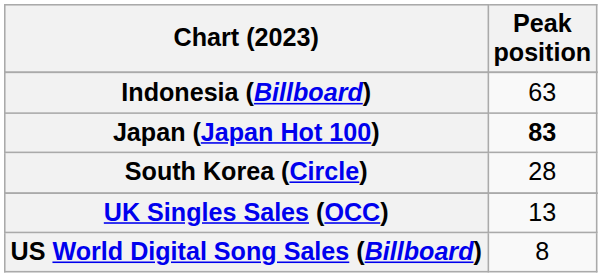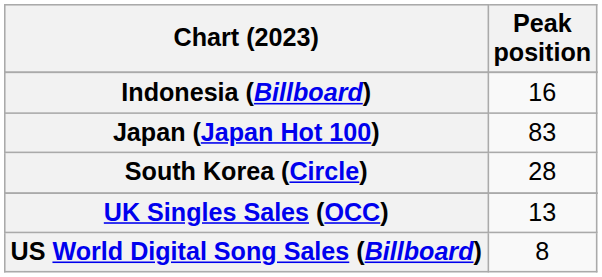Indonesia (Billboard) | Peak position: 63 -> 16
Japan (Japan Hot 100) | Peak position: bold -> normal
